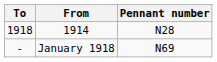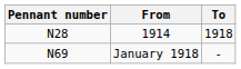columns swapped: Pennant number <-> To
